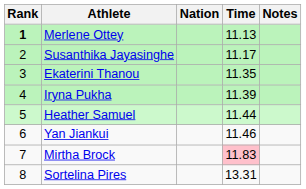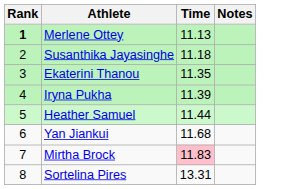- column: Nation
Susanthika Jayasinghe | Time: 11.17 -> 11.18
Yan Jiankui | Time: 11.46 -> 11.68
